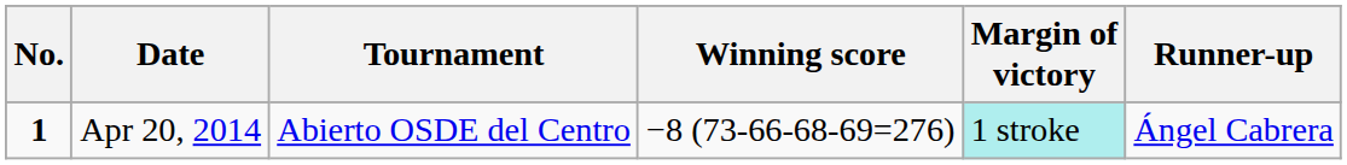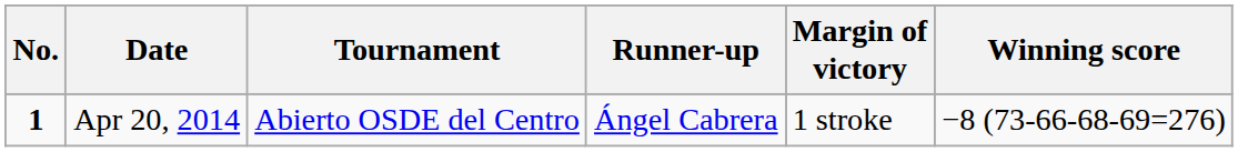columns swapped: Winning score <-> Runner-up
Apr 20, 2014 | Margin of victory: paleturquoise background -> no background
